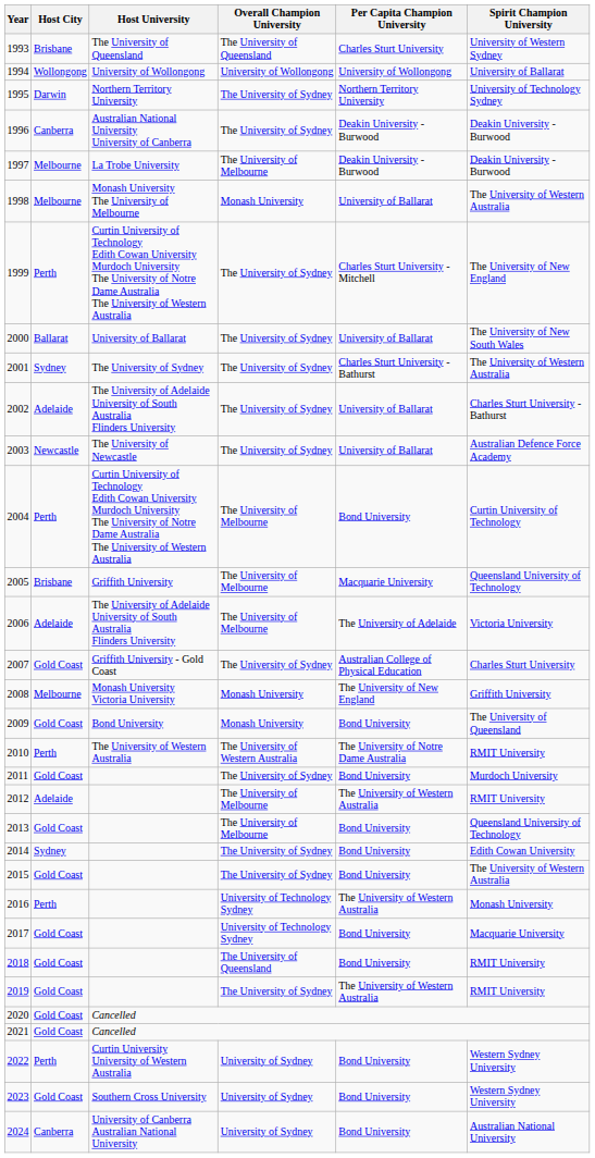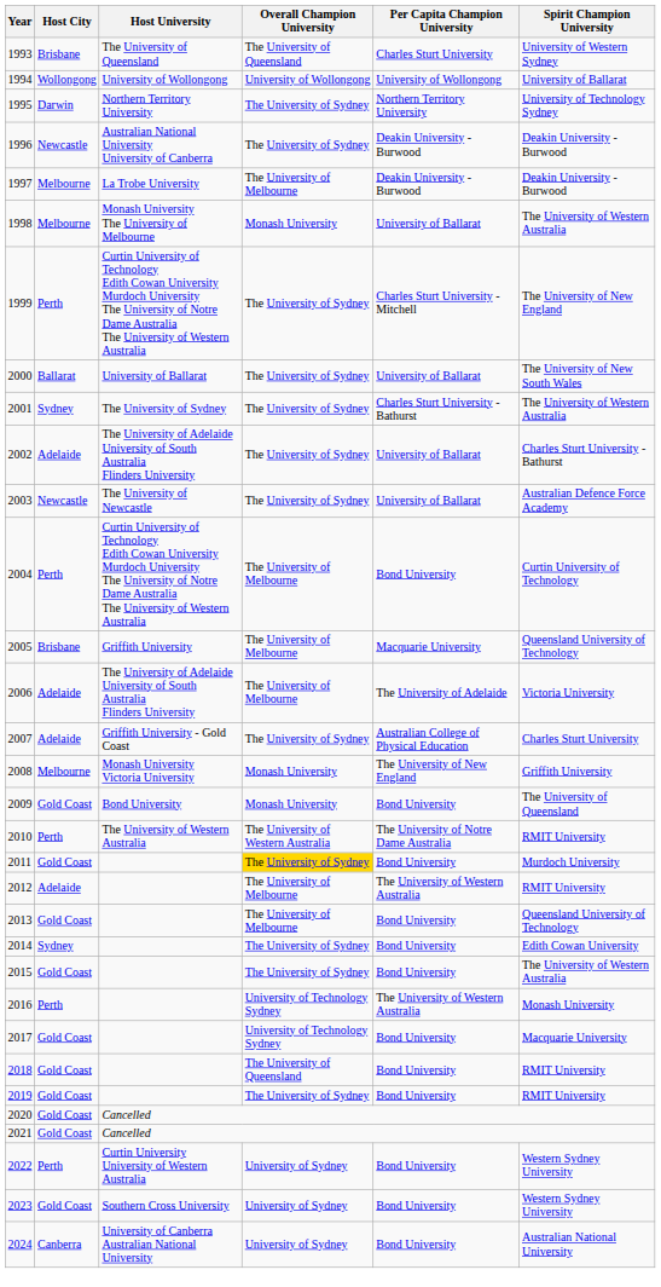1996 | Host City: Canberra -> Newcastle
2007 | Host City: Gold Coast -> Adelaide
2011 | Overall Champion University: no background -> gold background
2019 | Per Capita Champion University: The University of Western Australia -> Bond University
